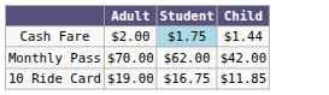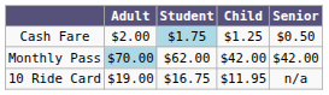+ column: Senior | $0.50 | $42.00 | n/a
Cash Fare | Child: $1.44 -> $1.25
Monthly Pass | Adult: no background -> lightblue background
10 Ride Card | Child: $11.85 -> $11.95
